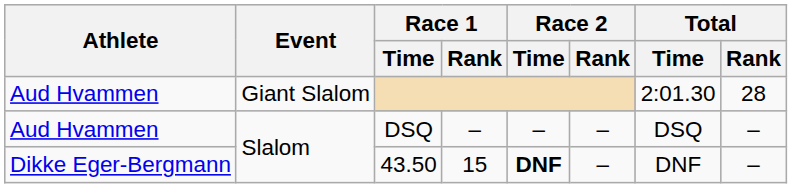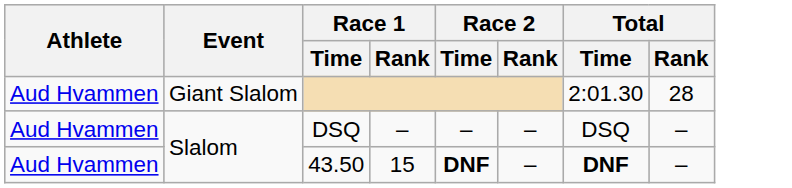43.50 | Athlete: Dikke Eger-Bergmann -> Aud Hvammen
43.50 | Total / Time: normal -> bold
